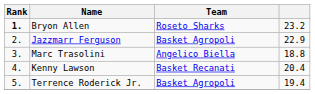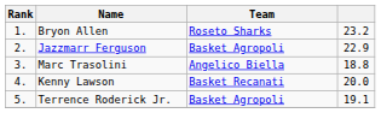Bryon Allen | Rank: bold -> normal
Kenny Lawson | column 4: 20.4 -> 20.0
Terrence Roderick Jr. | column 4: 19.4 -> 19.1
